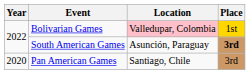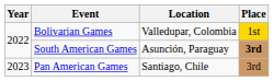Bolivarian Games | Location: pink background -> no background
Pan American Games | Year: 2020 -> 2023
